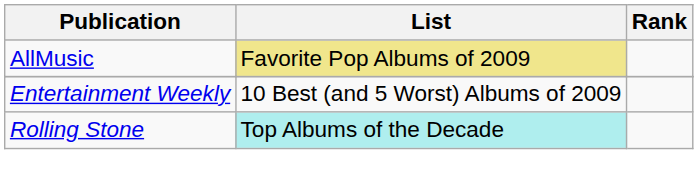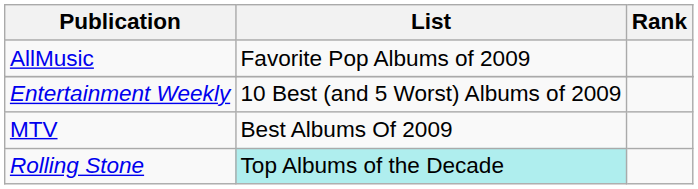AllMusic | List: khaki background -> no background
+ row: MTV | Best Albums Of 2009
